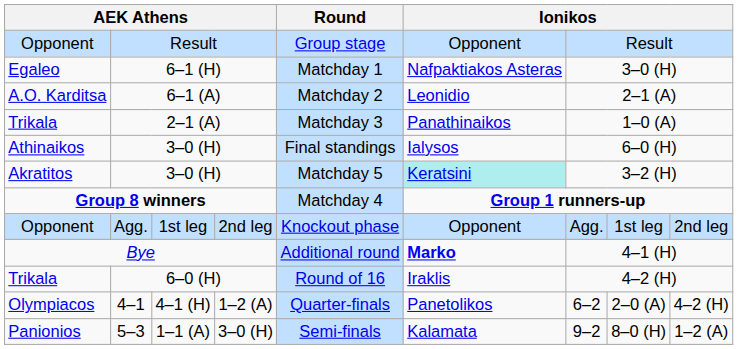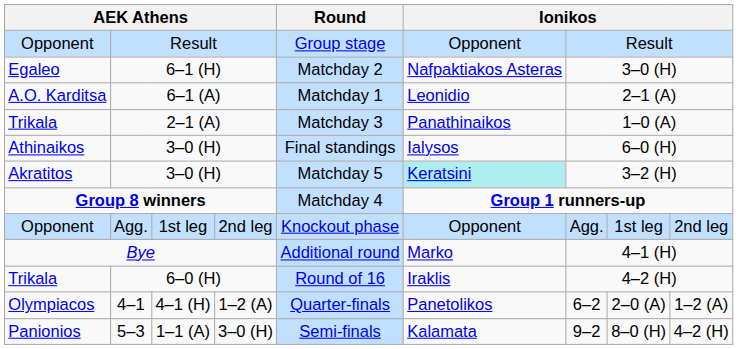6–1 (H) | Round: Matchday 1 -> Matchday 2
6–1 (A) | Round: Matchday 2 -> Matchday 1
Bye | column 6: bold -> normal
4–1 | column 9: 4–2 (H) -> 1–2 (A)
5–3 | column 9: 1–2 (A) -> 4–2 (H)
